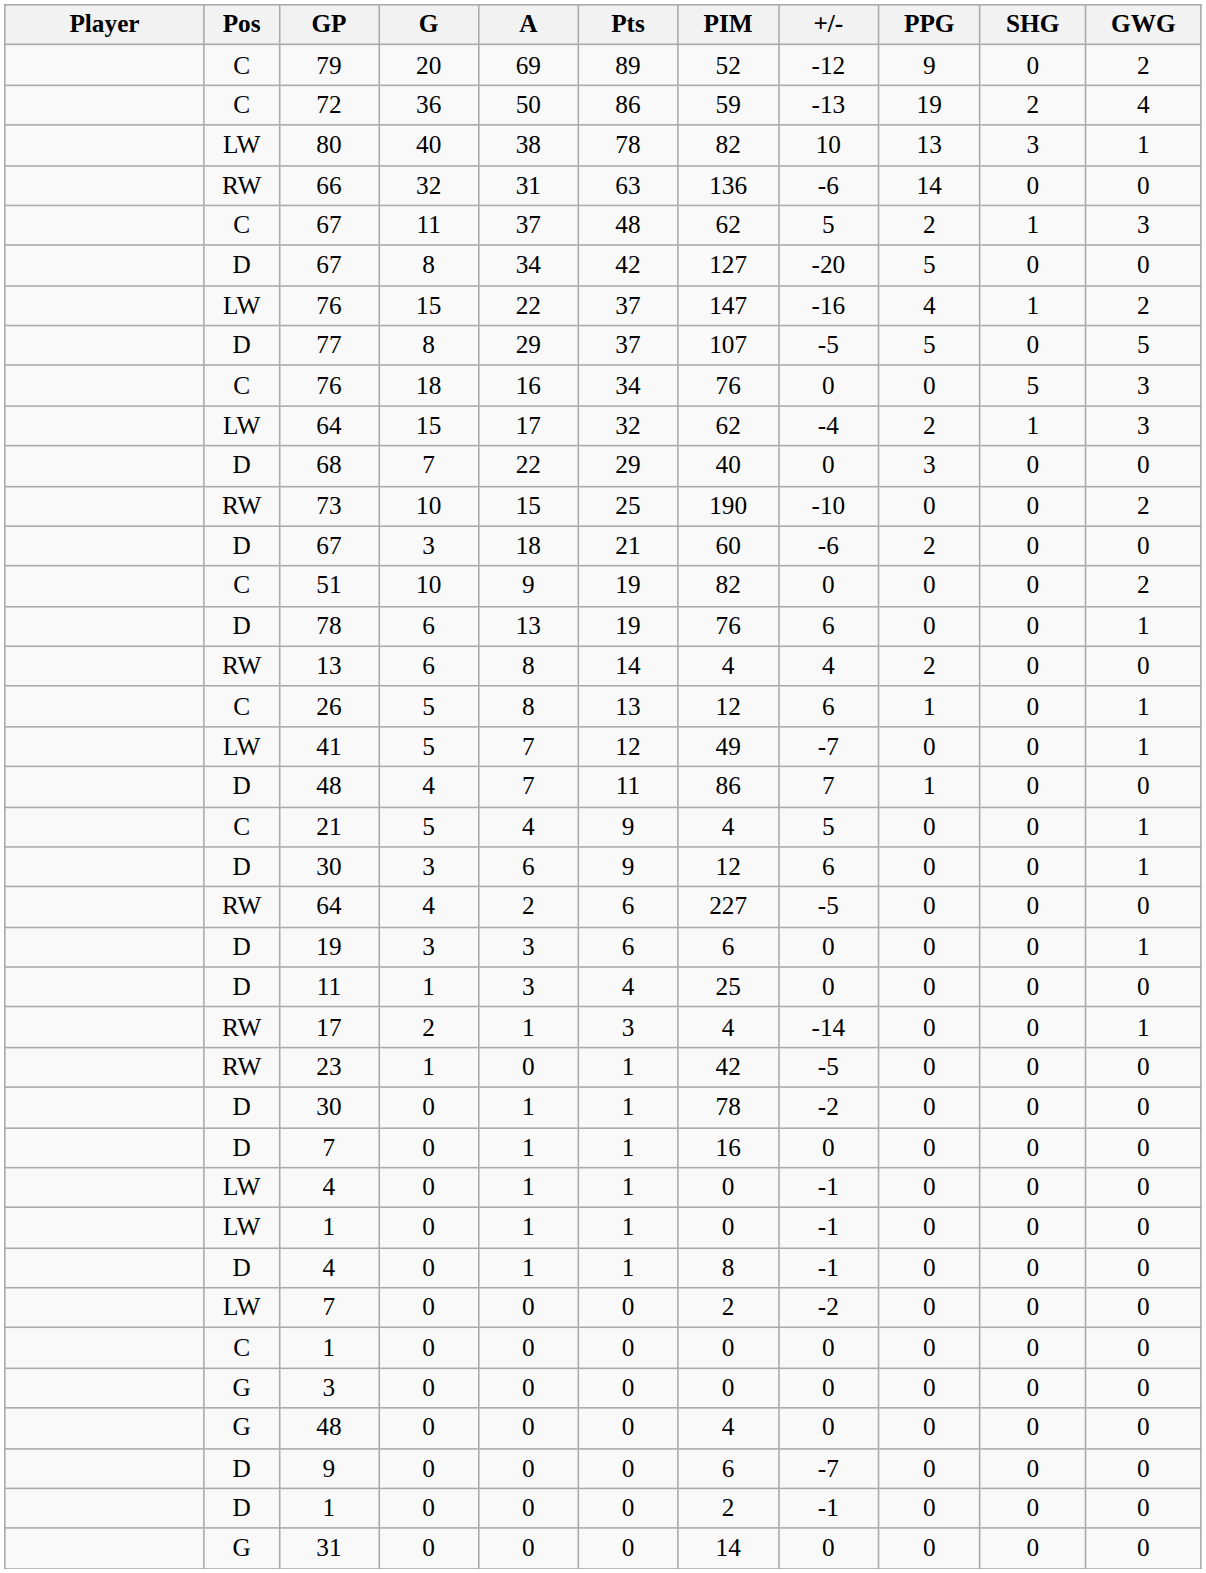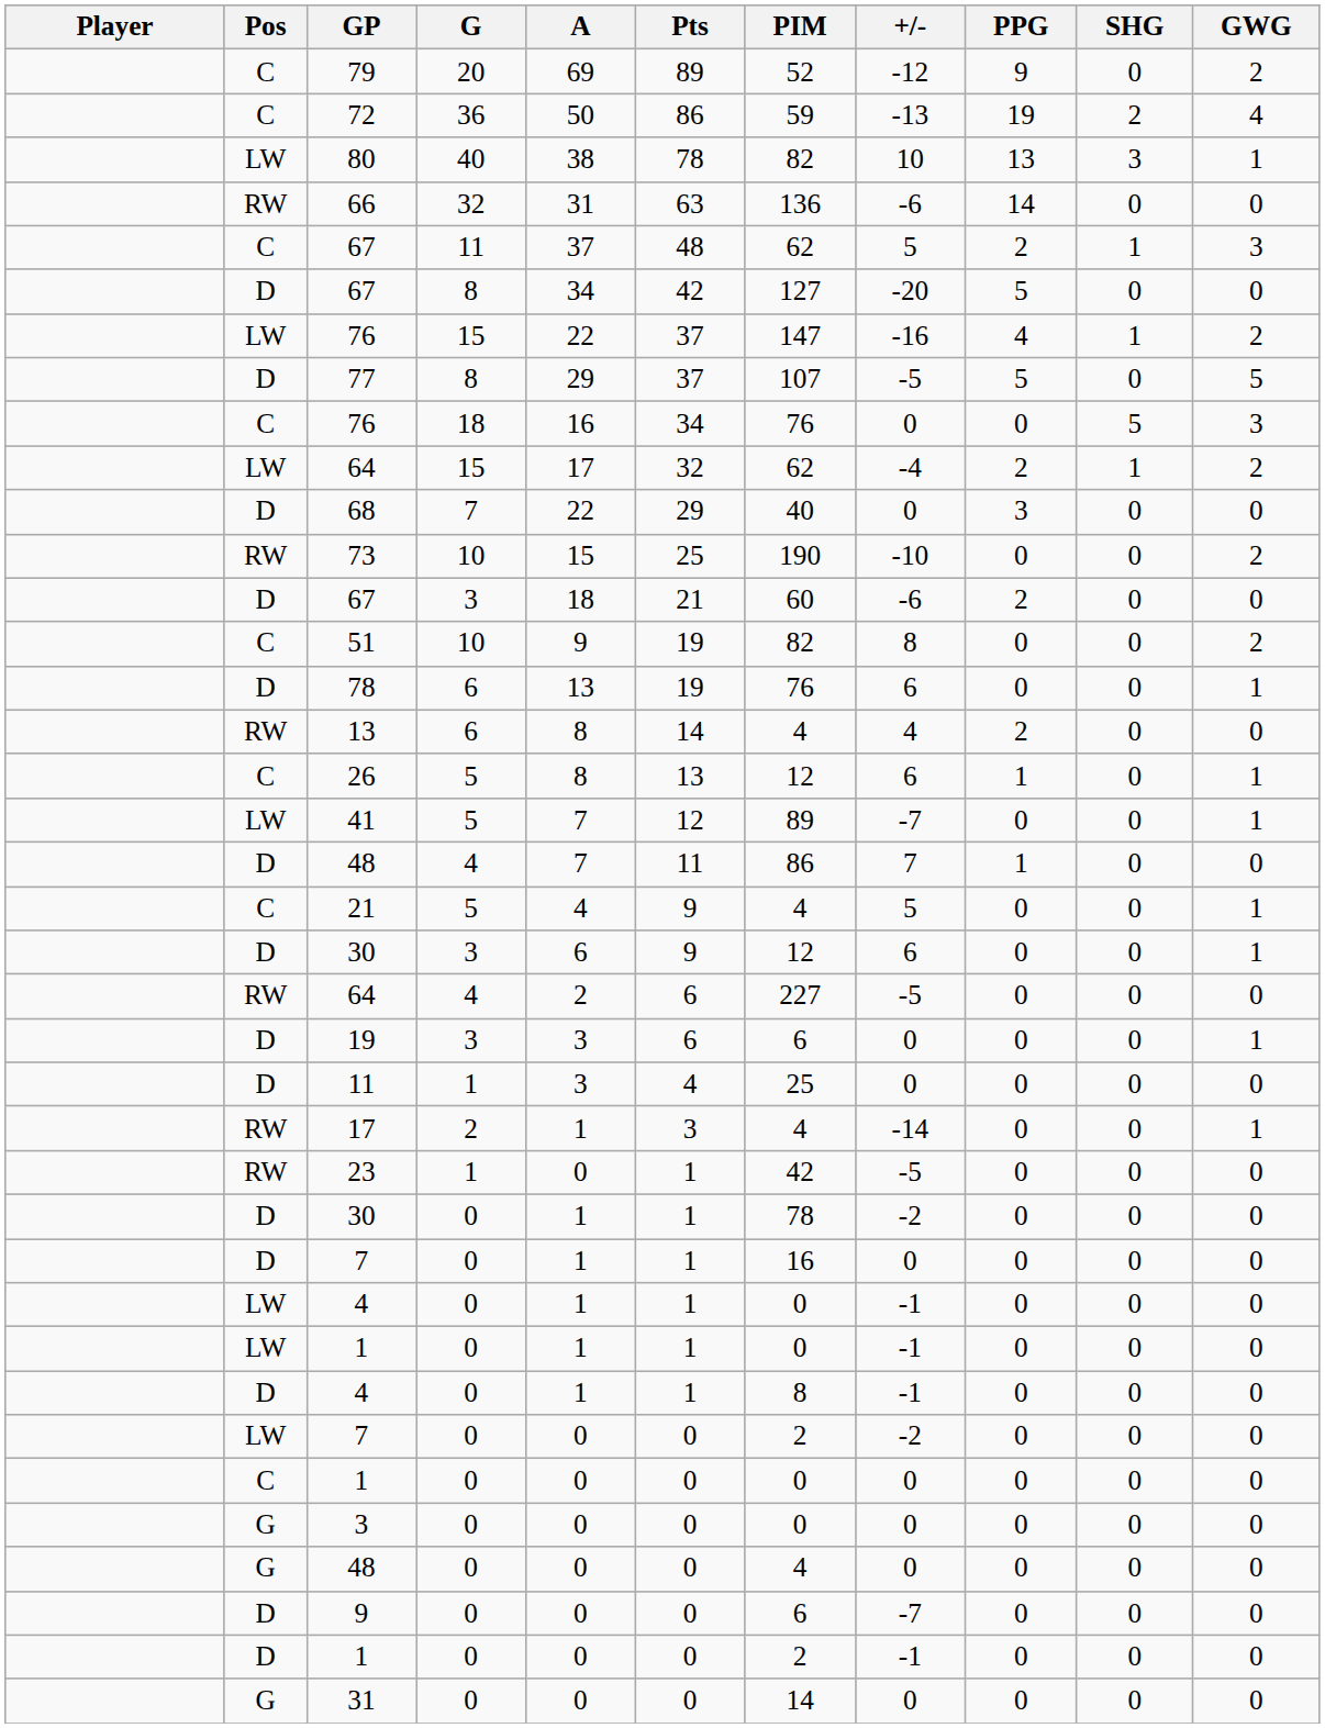LW / 64 | GWG: 3 -> 2
51 | +/-: 0 -> 8
41 | PIM: 49 -> 89
